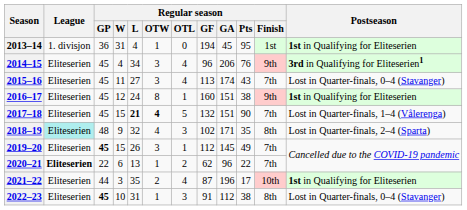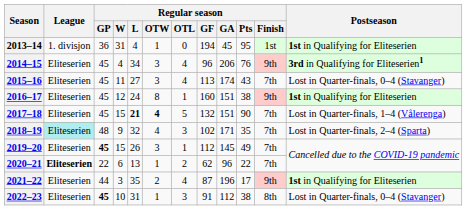2018–19 | Regular season / Finish: 8th -> 7th
2021–22 | Regular season / Finish: 10th -> 9th
